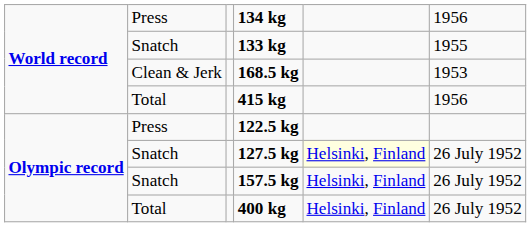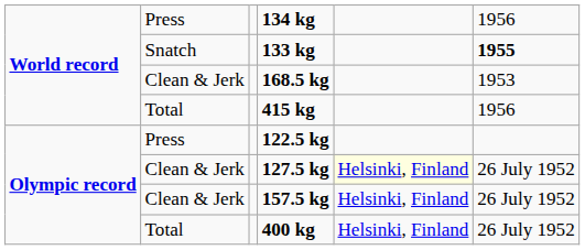133 kg | column 6: normal -> bold
127.5 kg | column 2: Snatch -> Clean & Jerk
157.5 kg | column 2: Snatch -> Clean & Jerk
